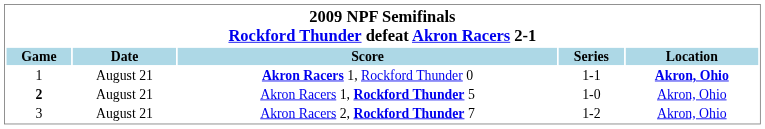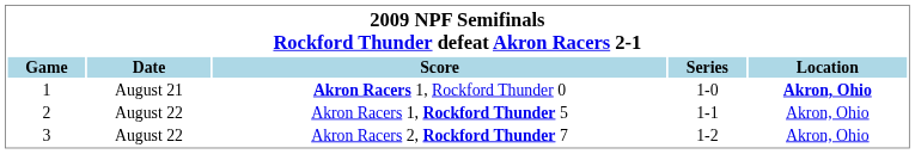Akron Racers 1, Rockford Thunder 0 | Series: 1-1 -> 1-0
Akron Racers 1, Rockford Thunder 5 | Game: bold -> normal
Akron Racers 1, Rockford Thunder 5 | Date: August 21 -> August 22
Akron Racers 1, Rockford Thunder 5 | Series: 1-0 -> 1-1
Akron Racers 2, Rockford Thunder 7 | Date: August 21 -> August 22
